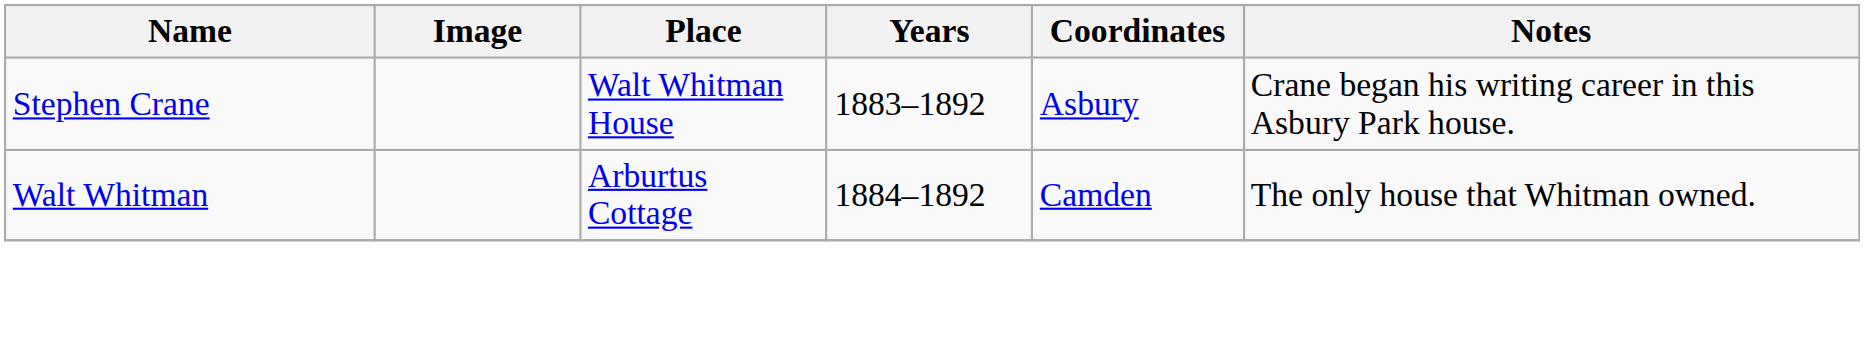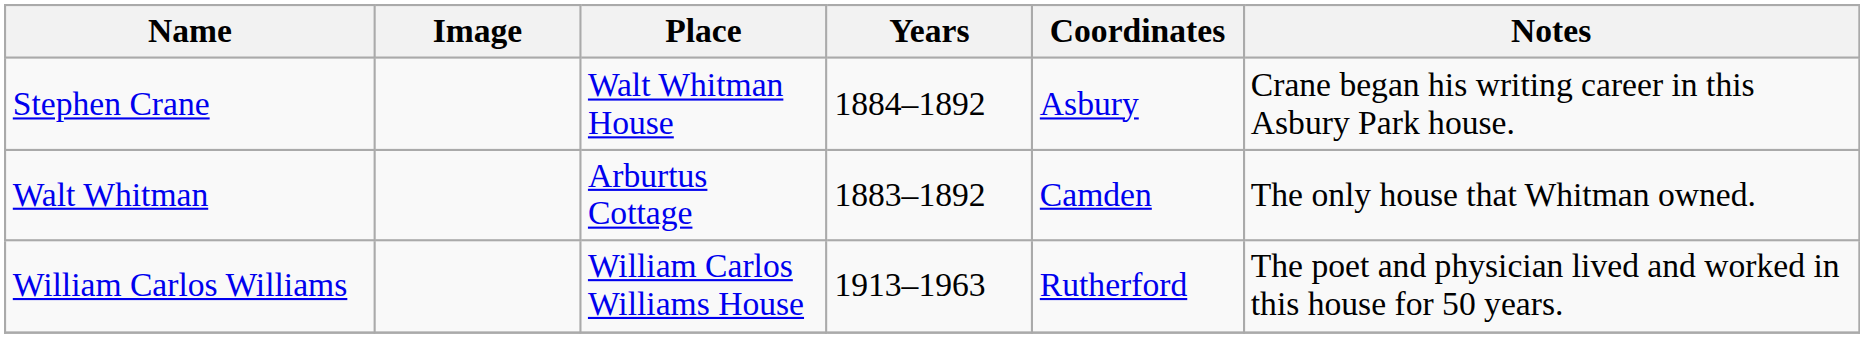Stephen Crane | Years: 1883–1892 -> 1884–1892
Walt Whitman | Years: 1884–1892 -> 1883–1892
+ row: William Carlos Williams | William Carlos Williams House | 1913–1963 | Rutherford | The poet and physician lived and worked in this house for 50 years.
